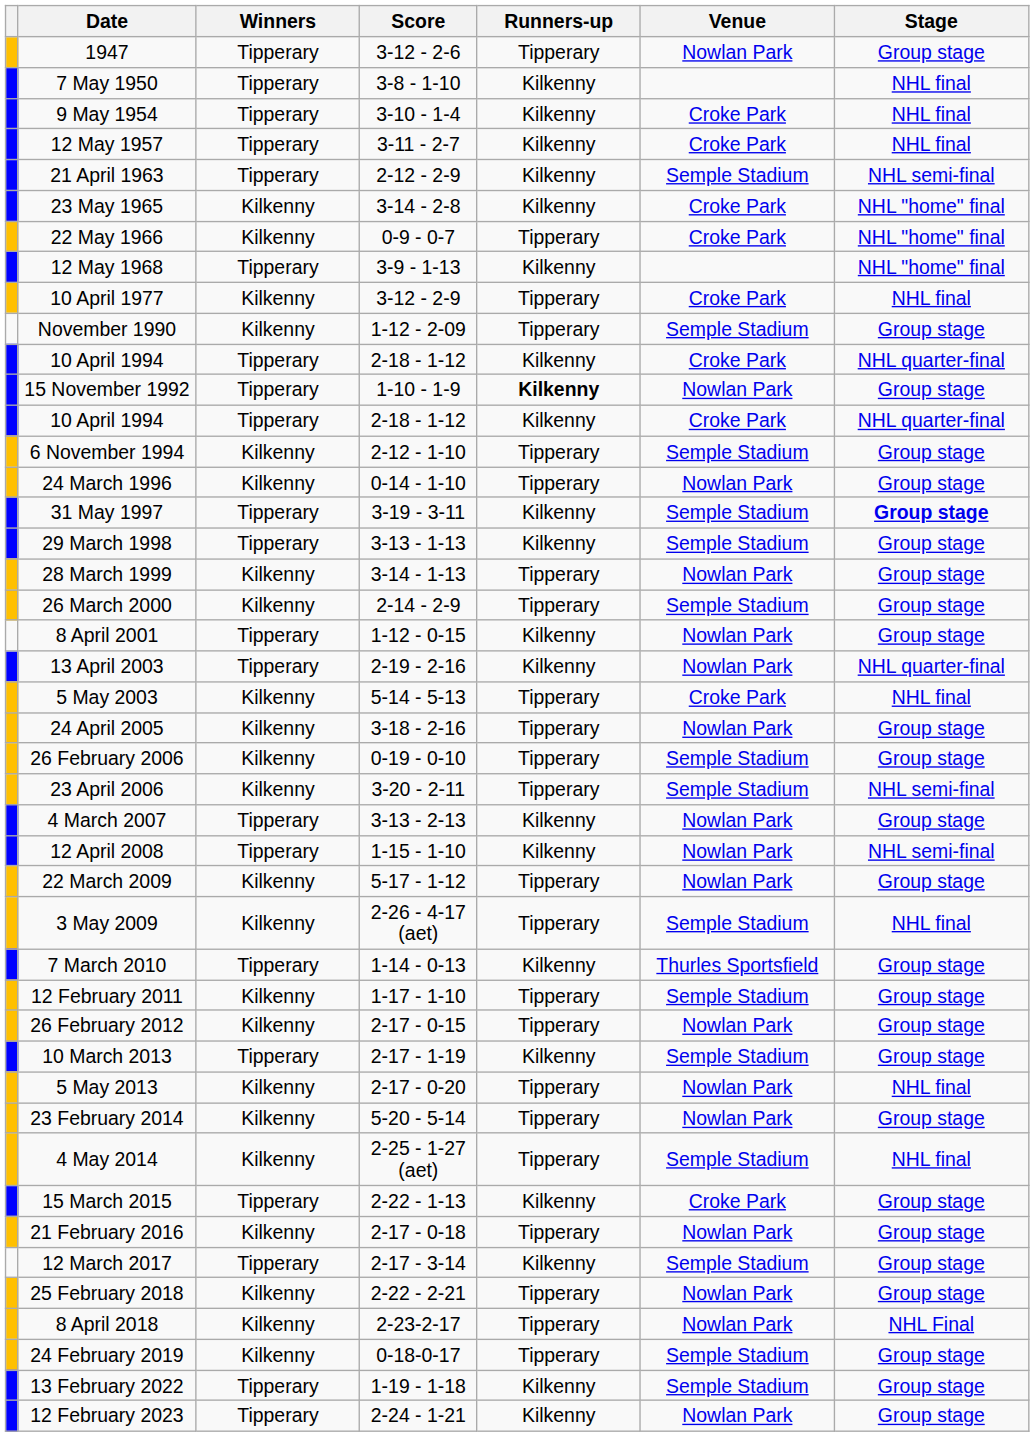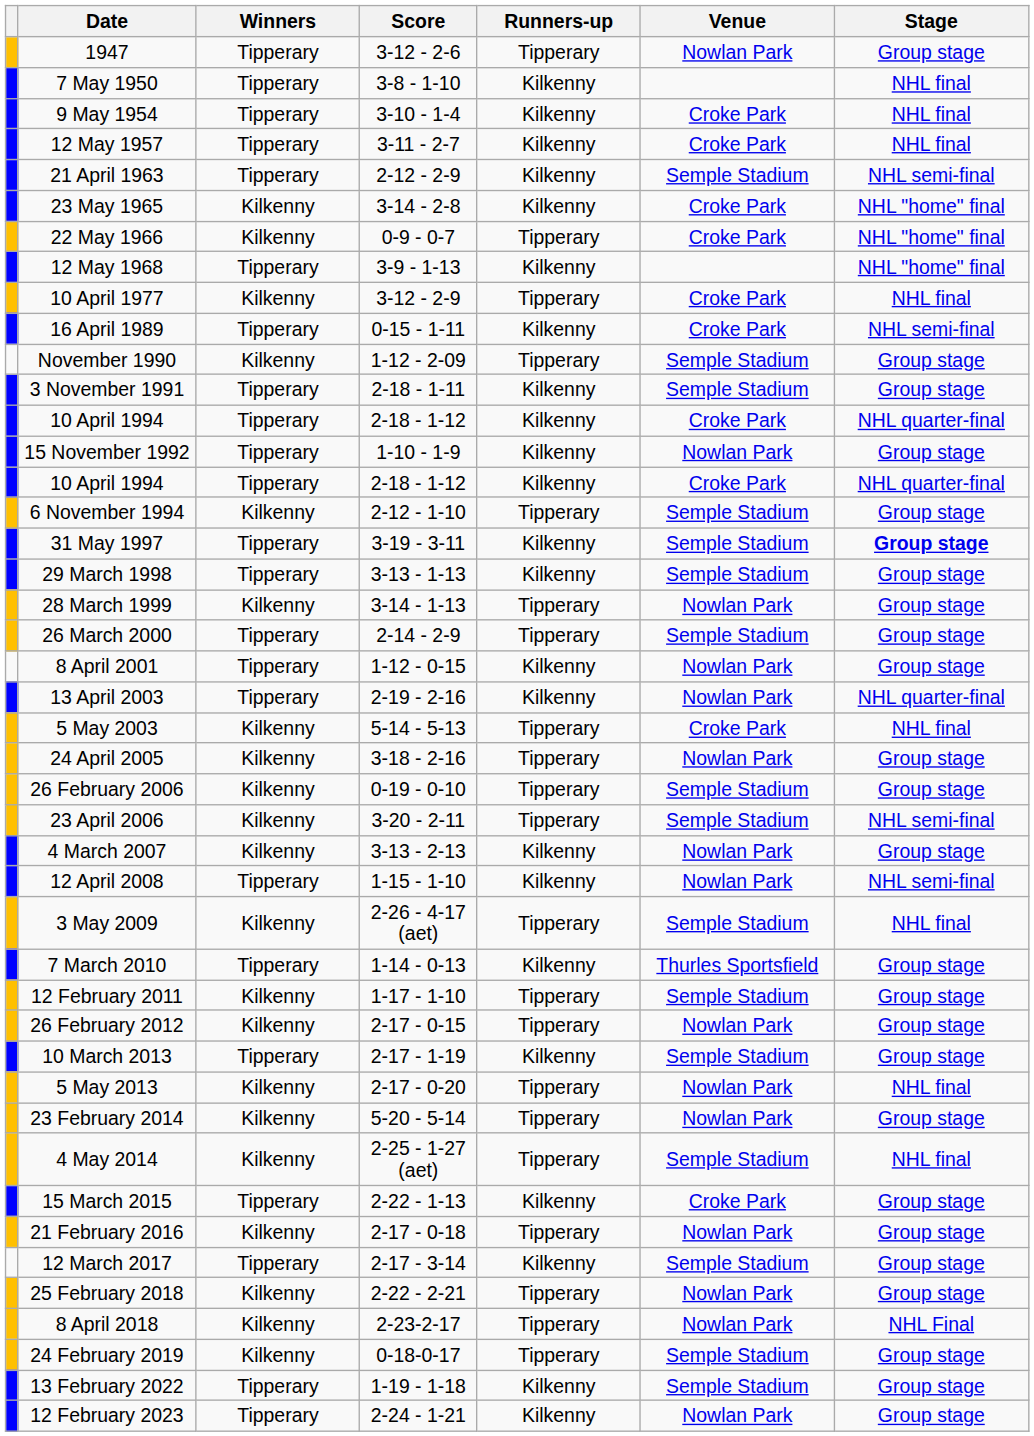+ row: 16 April 1989 | Tipperary | 0-15 - 1-11 | Kilkenny | Croke Park | NHL semi-final
+ row: 3 November 1991 | Tipperary | 2-18 - 1-11 | Kilkenny | Semple Stadium | Group stage
15 November 1992 | Runners-up: bold -> normal
- row: 24 March 1996 | Kilkenny | 0-14 - 1-10 | Tipperary | Nowlan Park | Group stage
26 March 2000 | Winners: Kilkenny -> Tipperary
4 March 2007 | Winners: Tipperary -> Kilkenny
- row: 22 March 2009 | Kilkenny | 5-17 - 1-12 | Tipperary | Nowlan Park | Group stage
